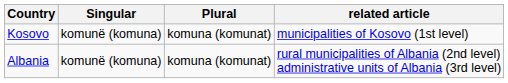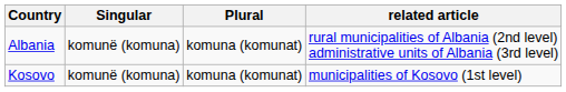rows swapped: Albania <-> Kosovo
